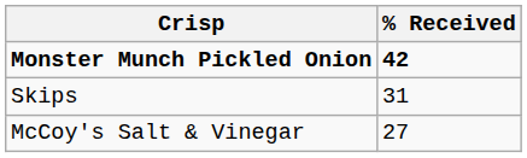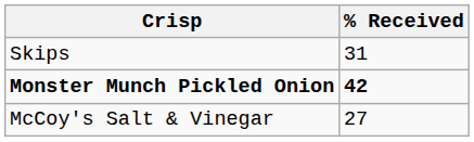rows swapped: Monster Munch Pickled Onion <-> Skips
